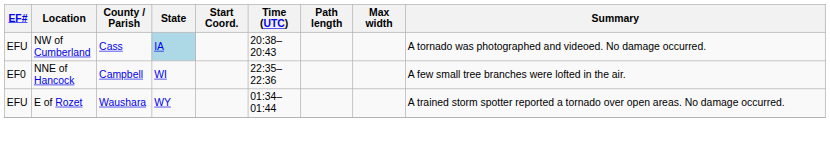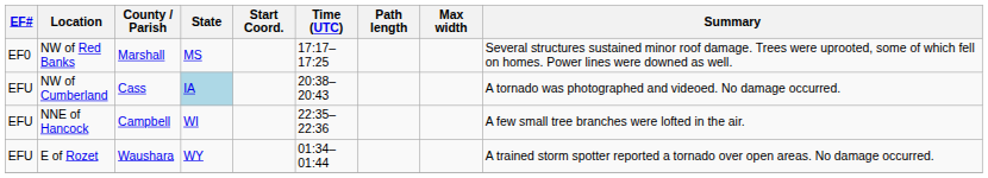+ row: EF0 | NW of Red Banks | Marshall | MS | 17:17–17:25 | Several structures sustained minor roof damage. Trees were uprooted, some of which fell on homes. Power lines were downed as well.
NNE of Hancock | EF#: EF0 -> EFU
